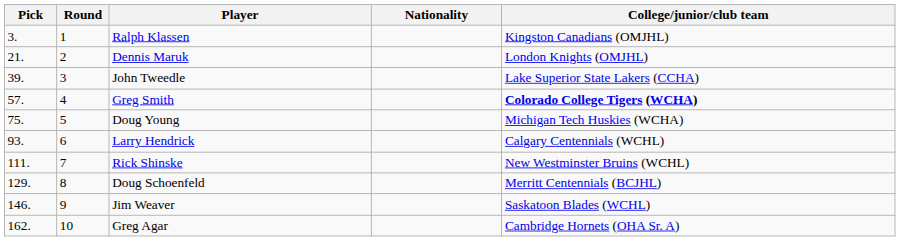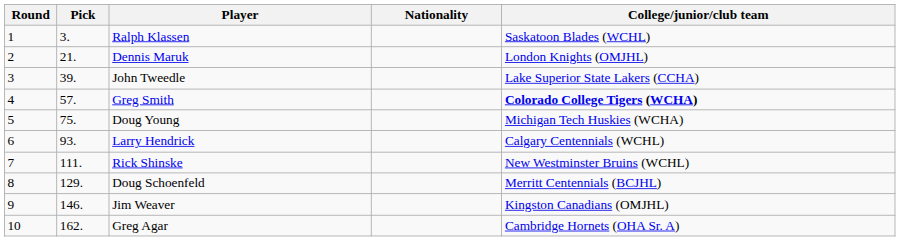columns swapped: Round <-> Pick
Ralph Klassen | College/junior/club team: Kingston Canadians (OMJHL) -> Saskatoon Blades (WCHL)
Jim Weaver | College/junior/club team: Saskatoon Blades (WCHL) -> Kingston Canadians (OMJHL)
